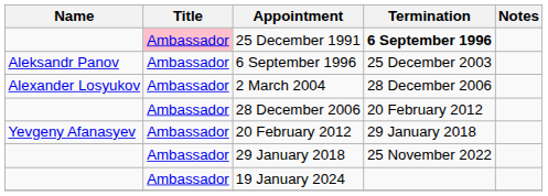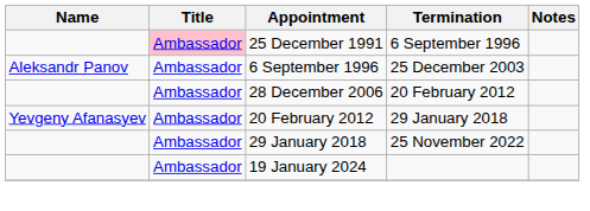25 December 1991 | Termination: bold -> normal
- row: Alexander Losyukov | Ambassador | 2 March 2004 | 28 December 2006
